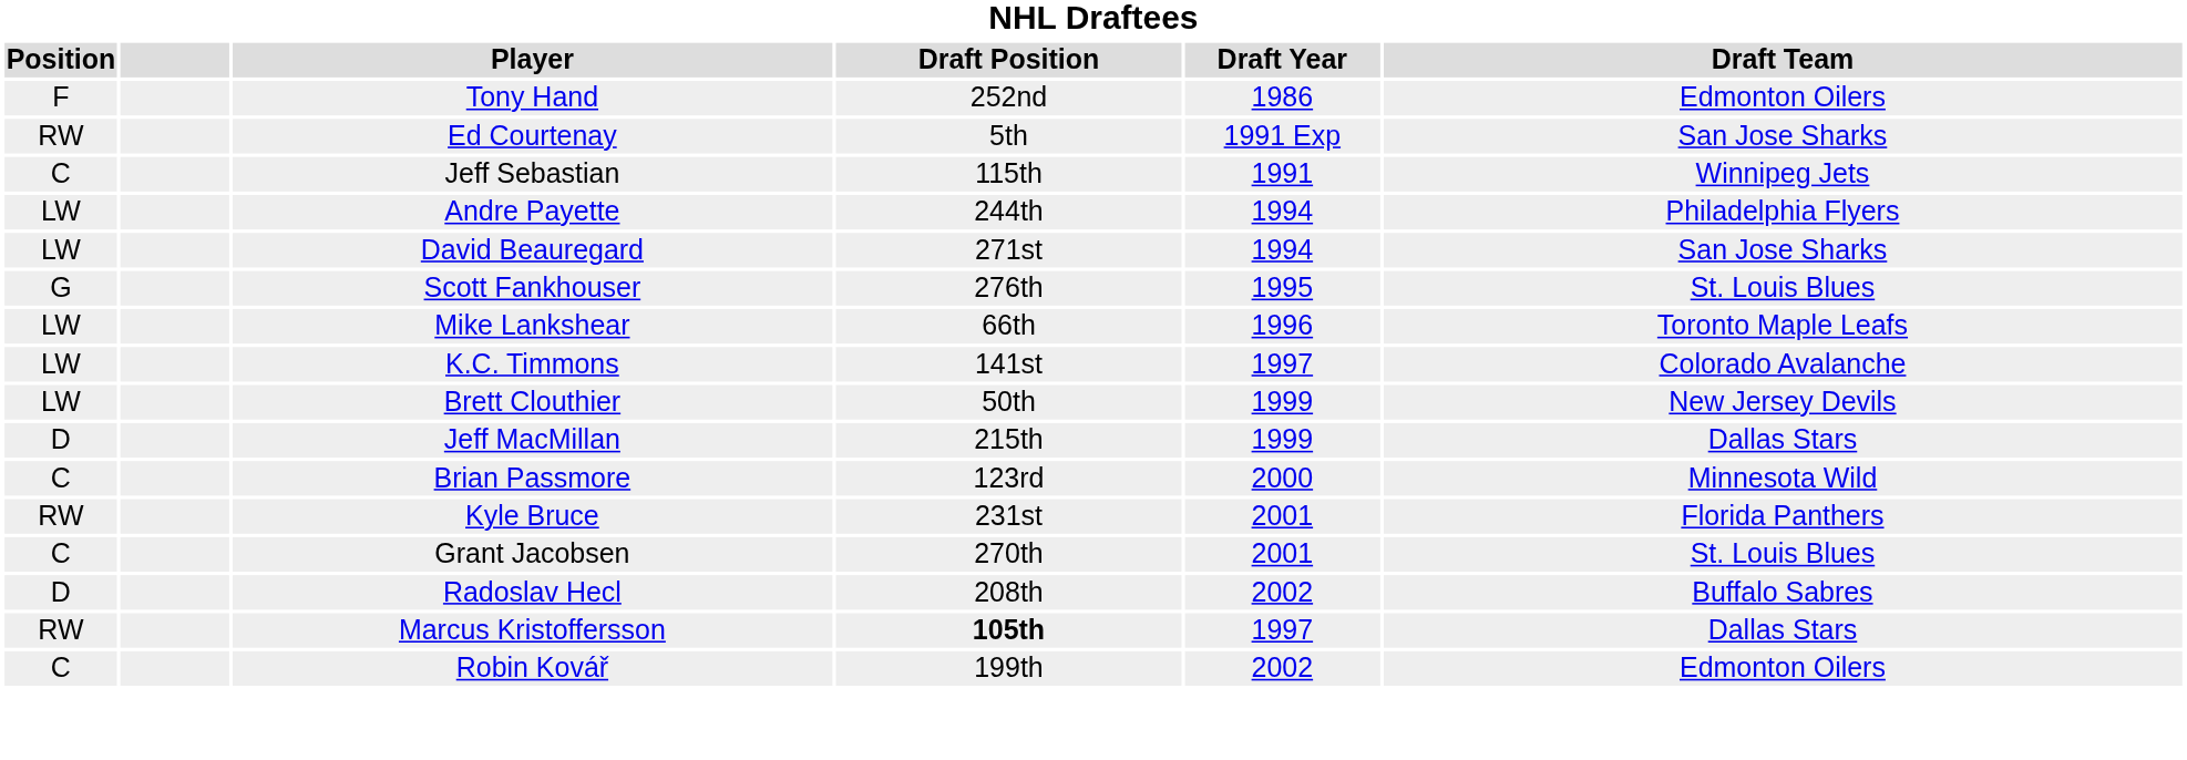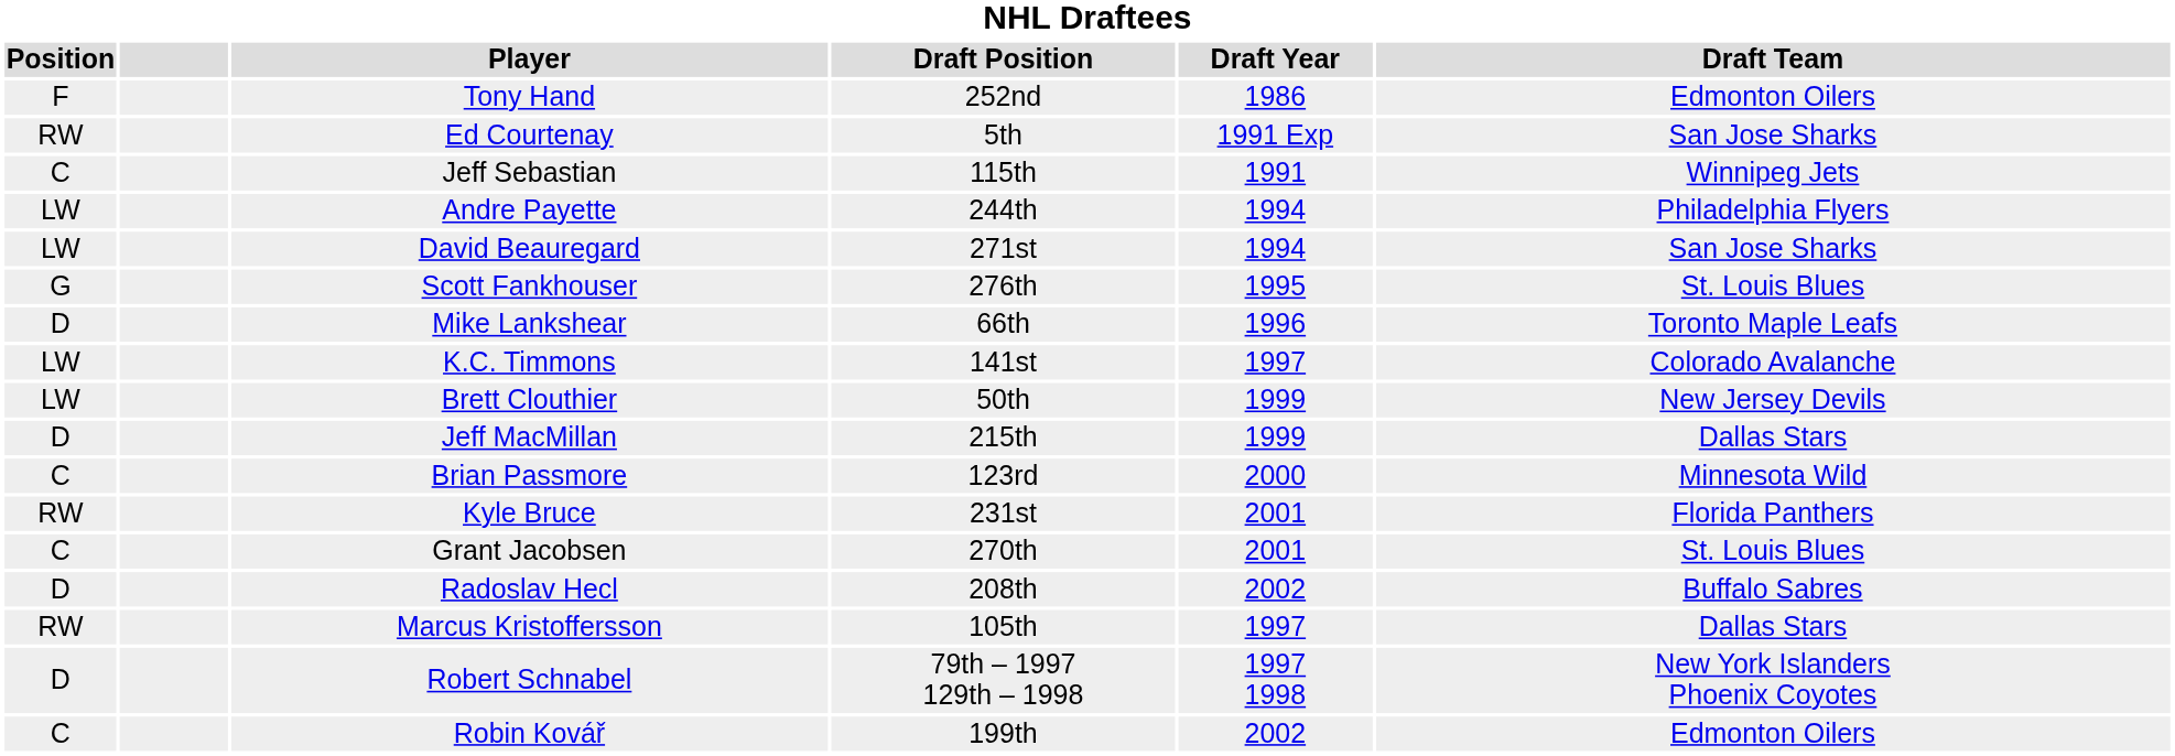Mike Lankshear | Position: LW -> D
Marcus Kristoffersson | Draft Position: bold -> normal
+ row: D | Robert Schnabel | 79th – 1997 129th – 1998 | 1997 1998 | New York Islanders Phoenix Coyotes
